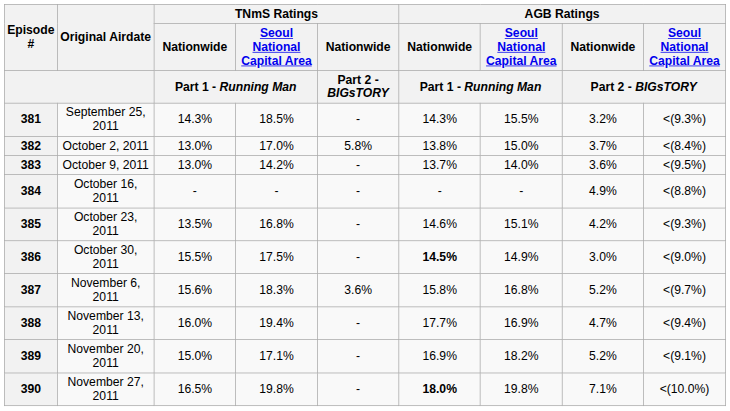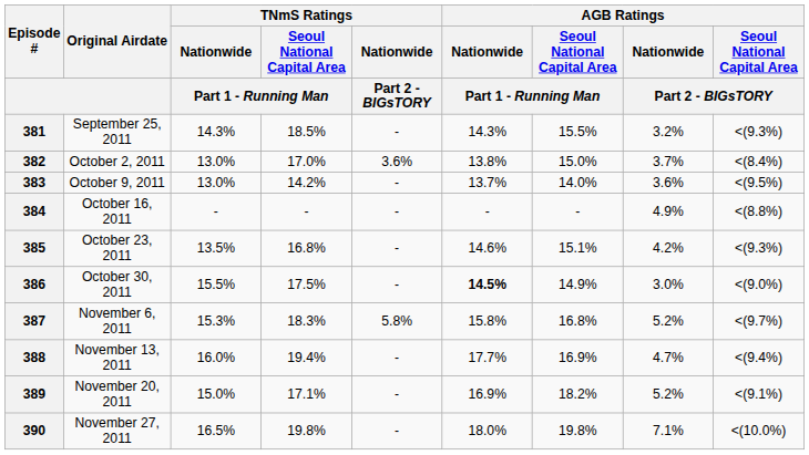382 | TNmS Ratings / Nationwide / Part 2 - BIGsTORY: 5.8% -> 3.6%
387 | TNmS Ratings / Nationwide / Part 1 - Running Man: 15.6% -> 15.3%
387 | TNmS Ratings / Nationwide / Part 2 - BIGsTORY: 3.6% -> 5.8%
390 | AGB Ratings / Nationwide / Part 1 - Running Man: bold -> normal
